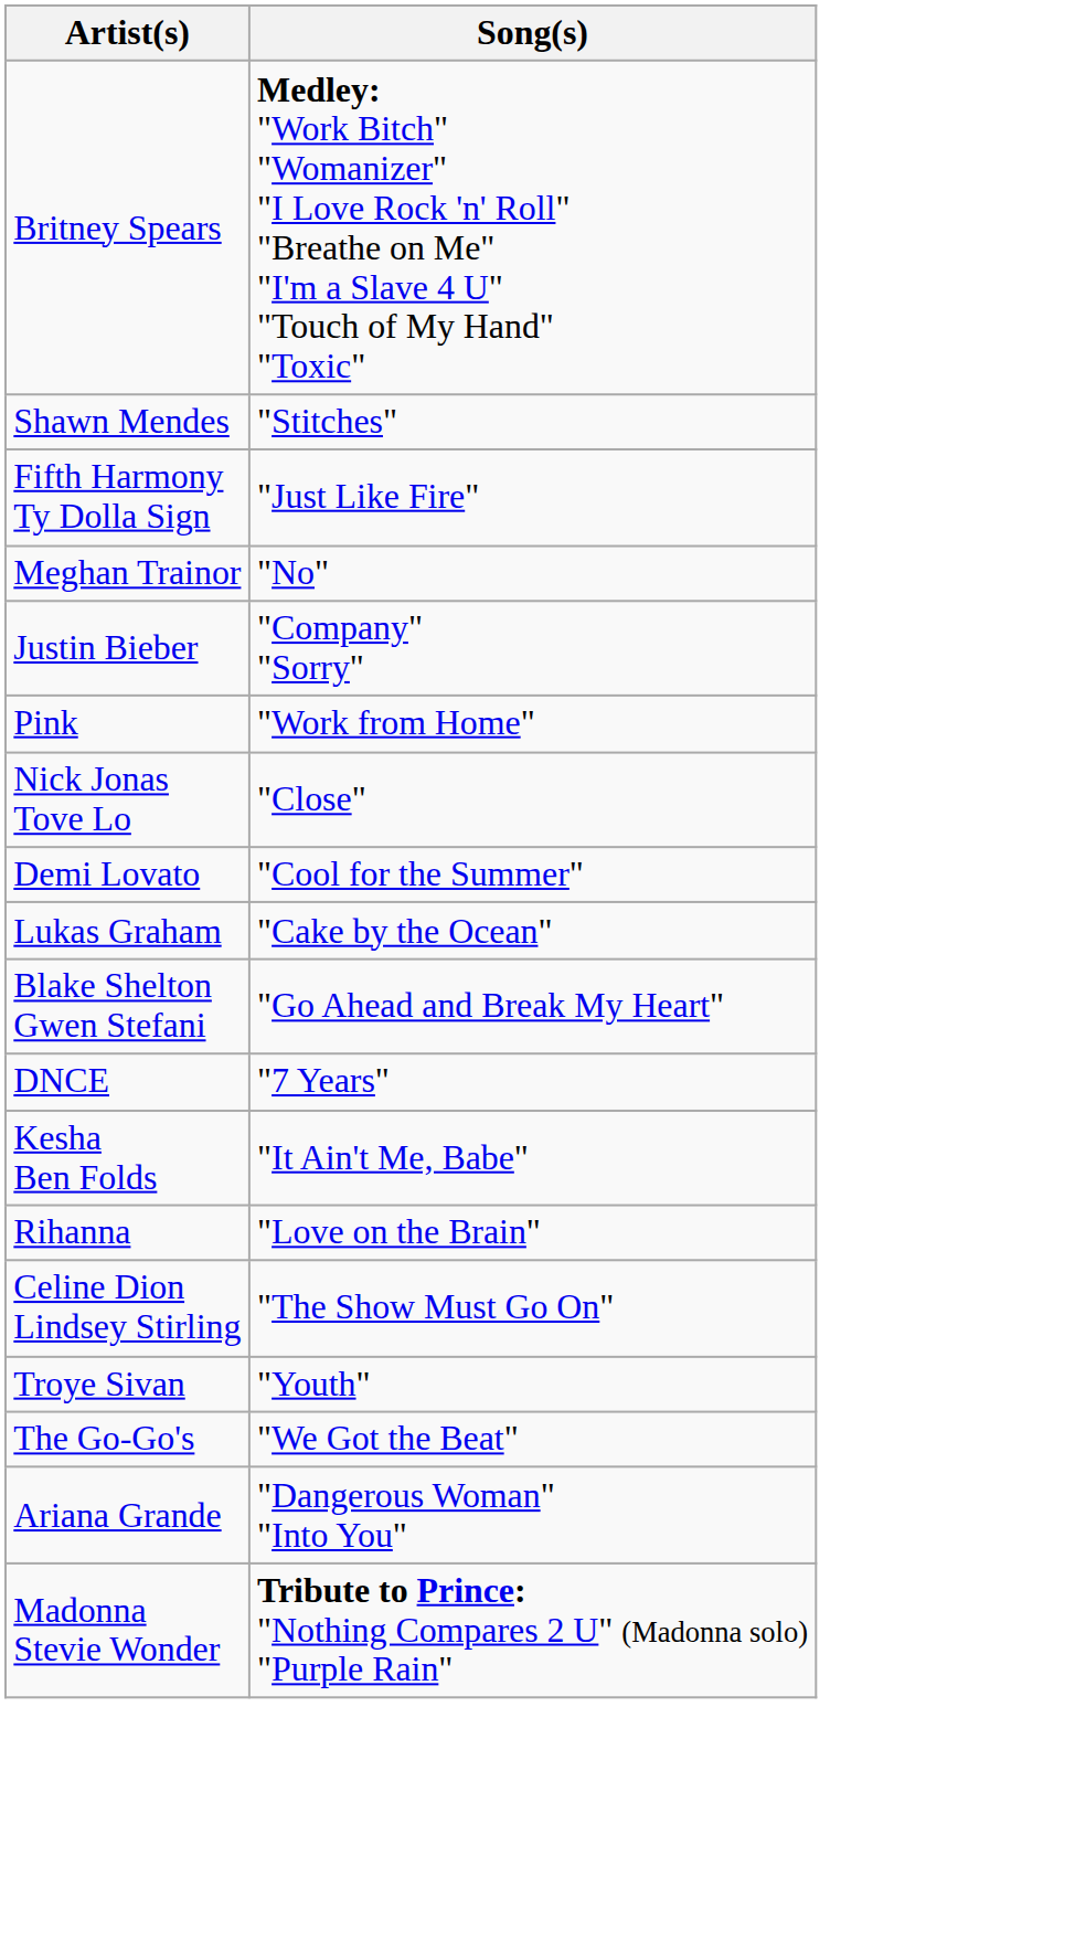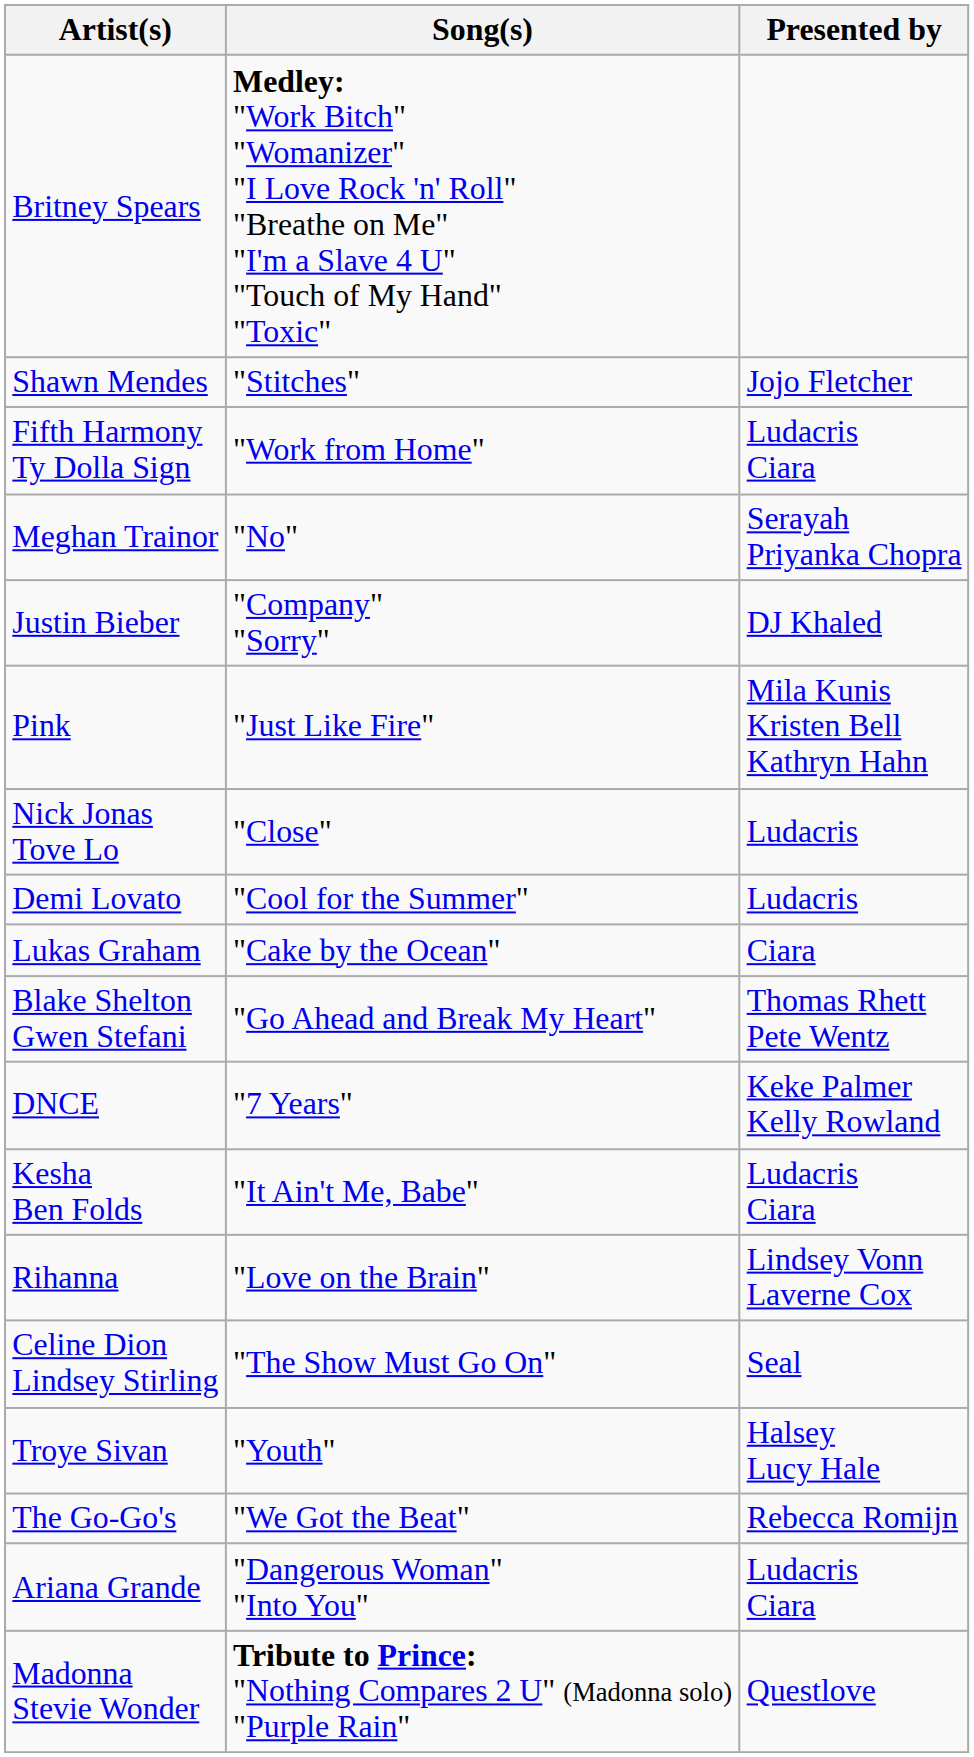+ column: Presented by | Jojo Fletcher | Ludacris Ciara | Serayah Priyanka Chopra | DJ Khaled | Mila Kunis Kristen Bell Kathryn Hahn | Ludacris | Ludacris | Ciara | Thomas Rhett Pete Wentz | Keke Palmer Kelly Rowland | Ludacris Ciara | Lindsey Vonn Laverne Cox | Seal | Halsey Lucy Hale | Rebecca Romijn | Ludacris Ciara | Questlove
Fifth Harmony Ty Dolla Sign | Song(s): "Just Like Fire" -> "Work from Home"
Pink | Song(s): "Work from Home" -> "Just Like Fire"
